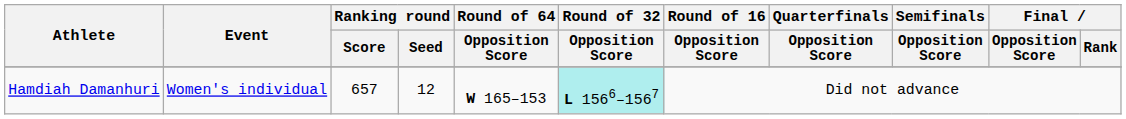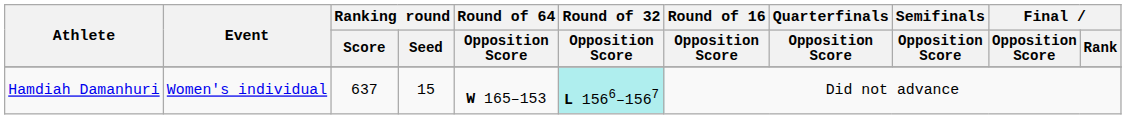Hamdiah Damanhuri | Ranking round / Score: 657 -> 637
Hamdiah Damanhuri | Ranking round / Seed: 12 -> 15
